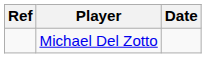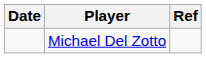columns swapped: Date <-> Ref
